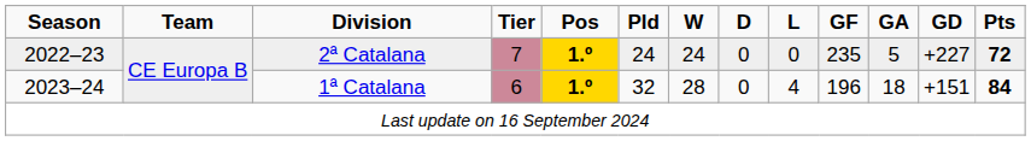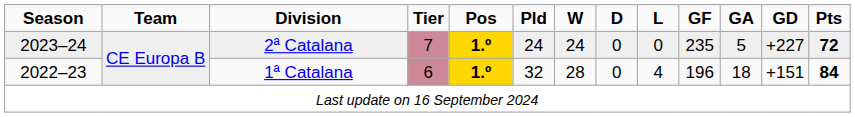2ª Catalana | Season: 2022–23 -> 2023–24
1ª Catalana | Season: 2023–24 -> 2022–23
